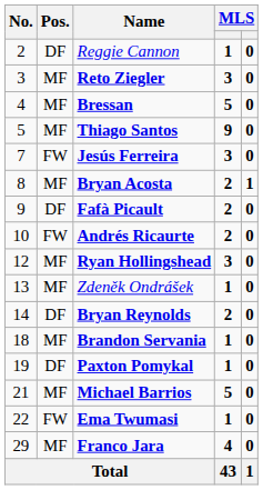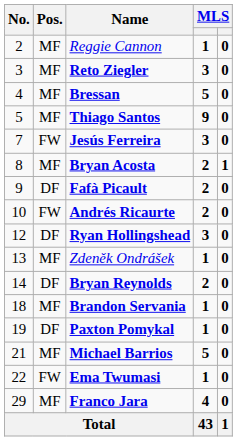Reggie Cannon | Pos.: DF -> MF
Ryan Hollingshead | Pos.: MF -> DF
